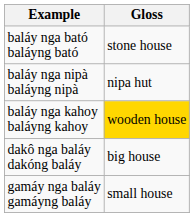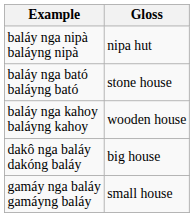rows swapped: baláy nga bató baláyng bató <-> baláy nga nipà baláyng nipà
baláy nga kahoy baláyng kahoy | Gloss: gold background -> no background
